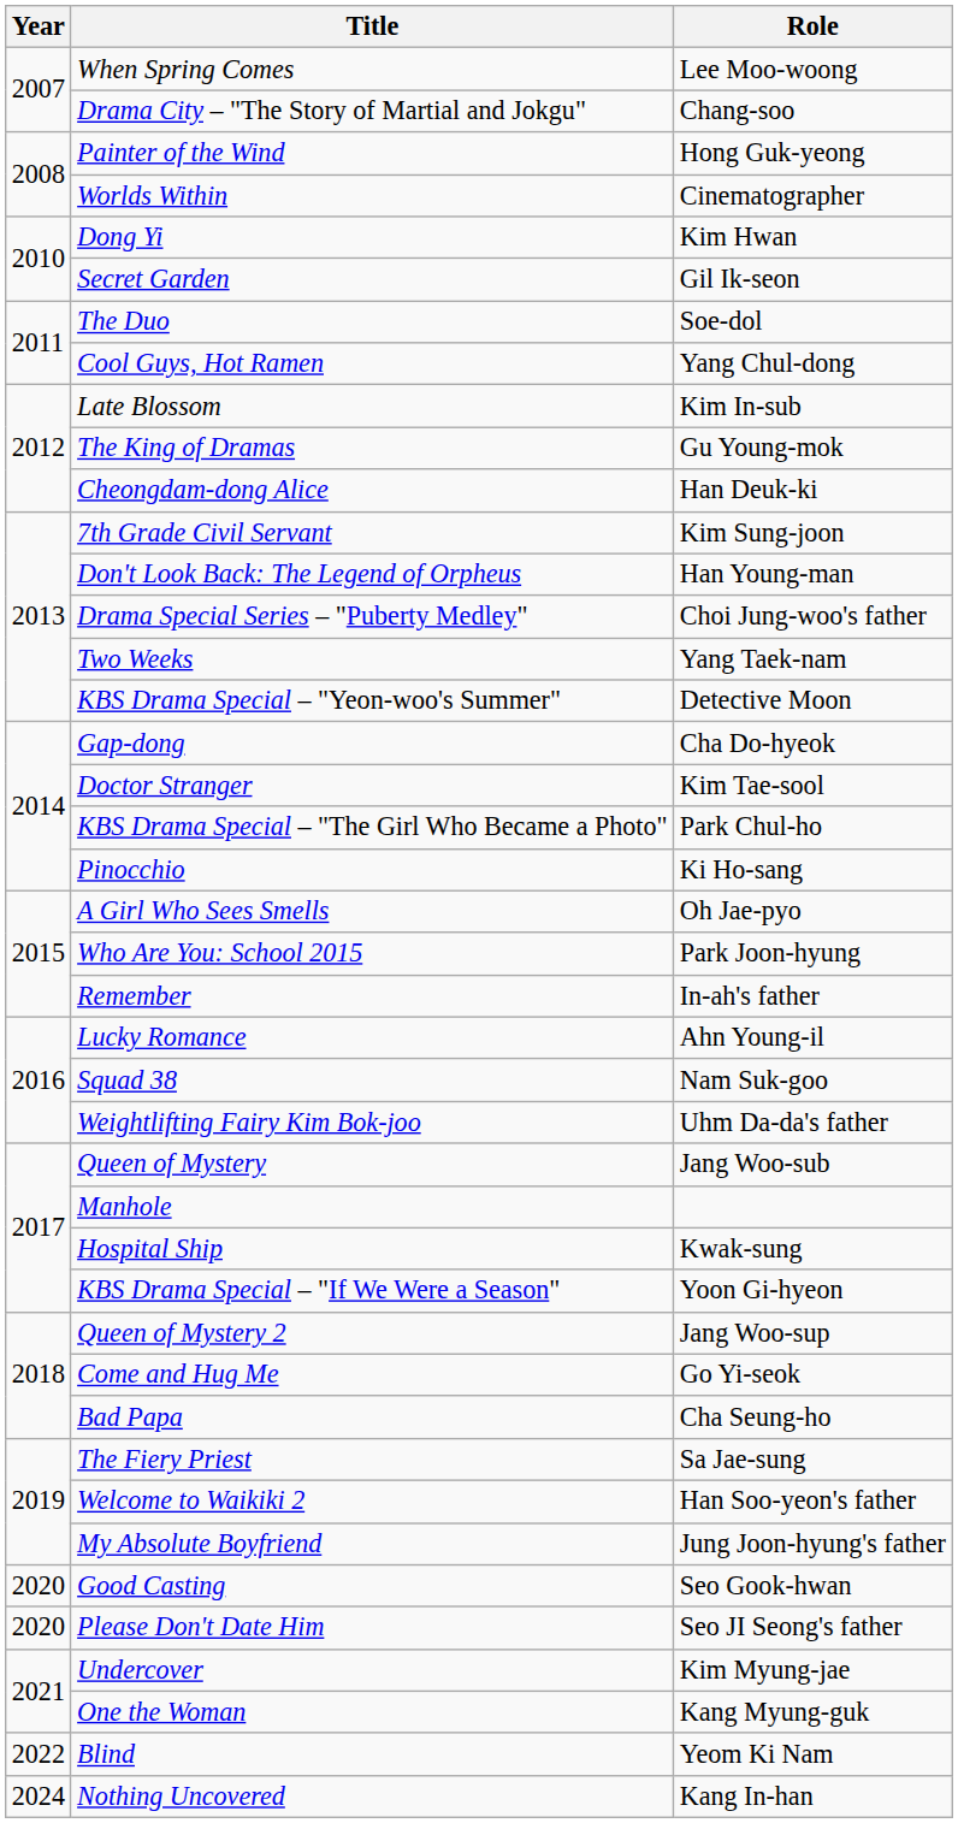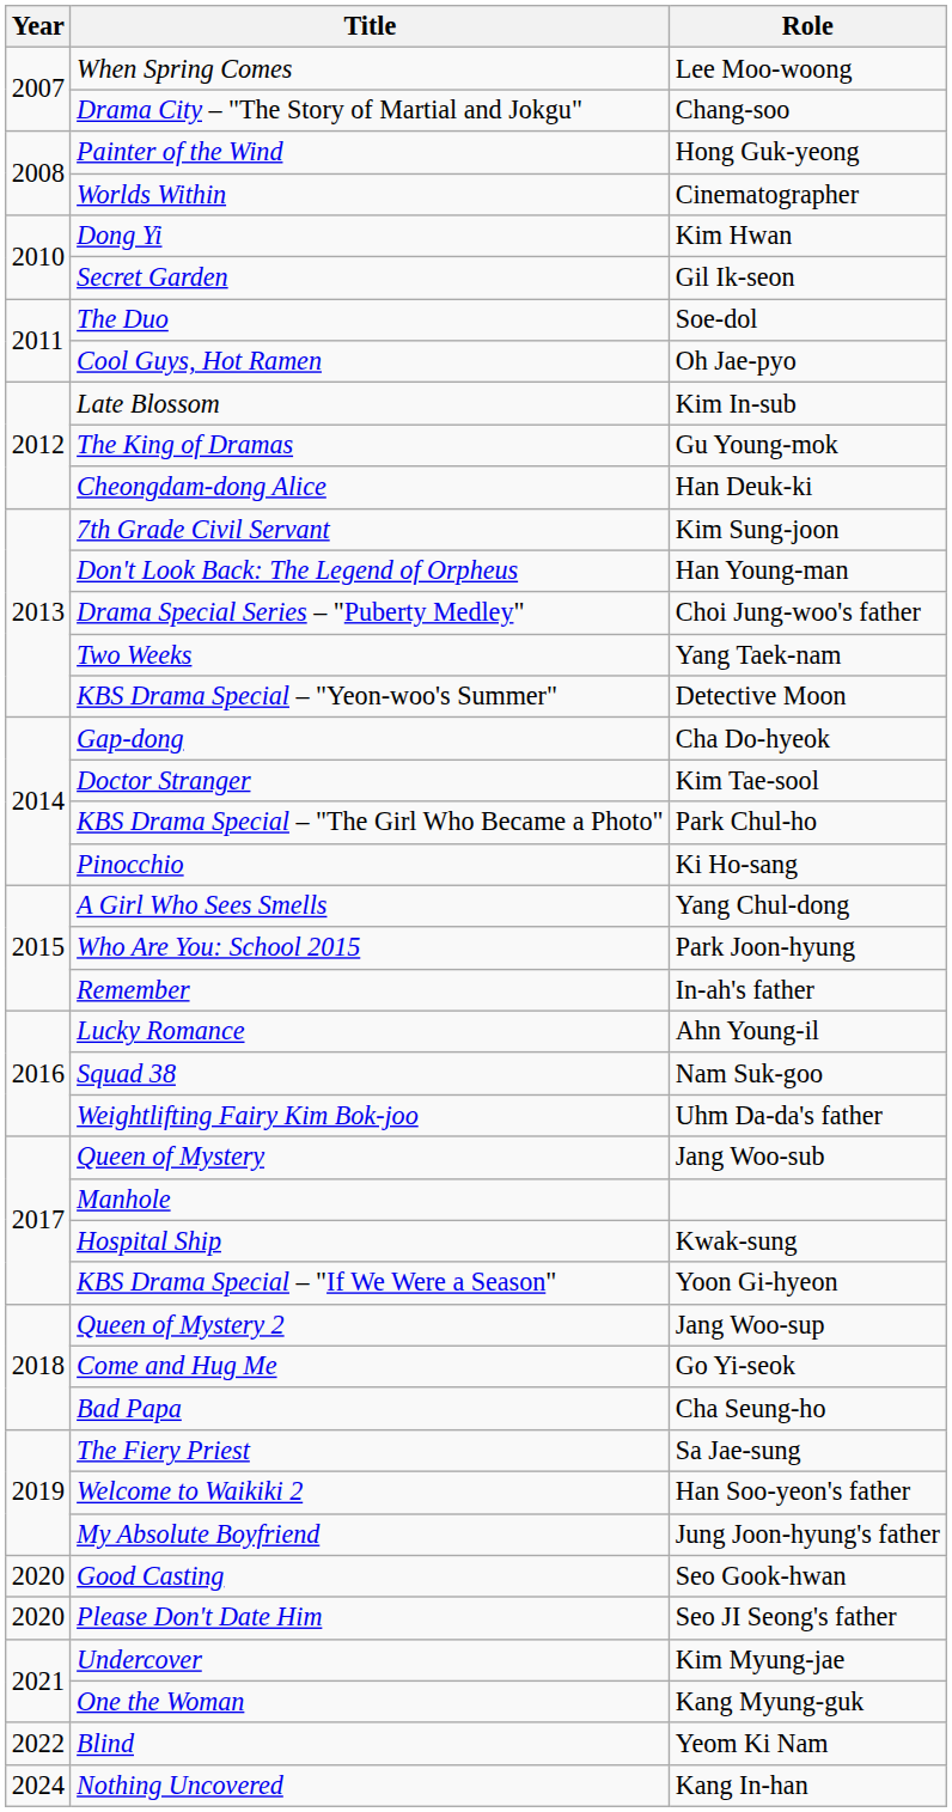Cool Guys, Hot Ramen | Role: Yang Chul-dong -> Oh Jae-pyo
A Girl Who Sees Smells | Role: Oh Jae-pyo -> Yang Chul-dong
